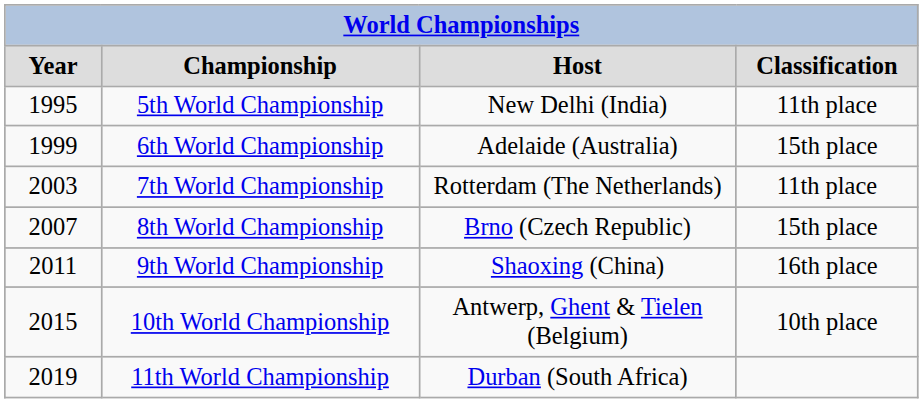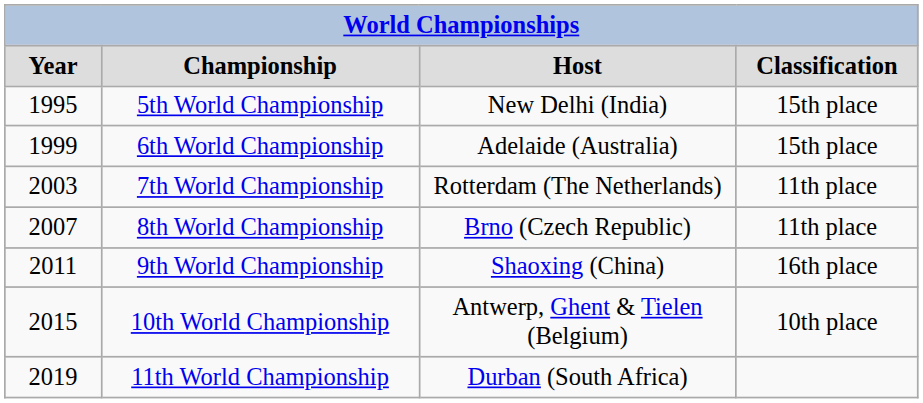5th World Championship | column 4: 11th place -> 15th place
8th World Championship | column 4: 15th place -> 11th place
